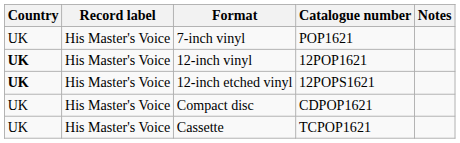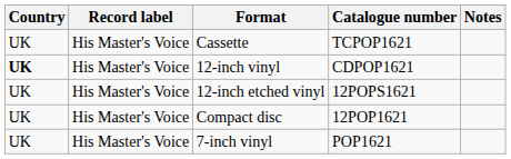rows swapped: 7-inch vinyl <-> Cassette
12-inch vinyl | Catalogue number: 12POP1621 -> CDPOP1621
12-inch etched vinyl | Country: bold -> normal
Compact disc | Catalogue number: CDPOP1621 -> 12POP1621
